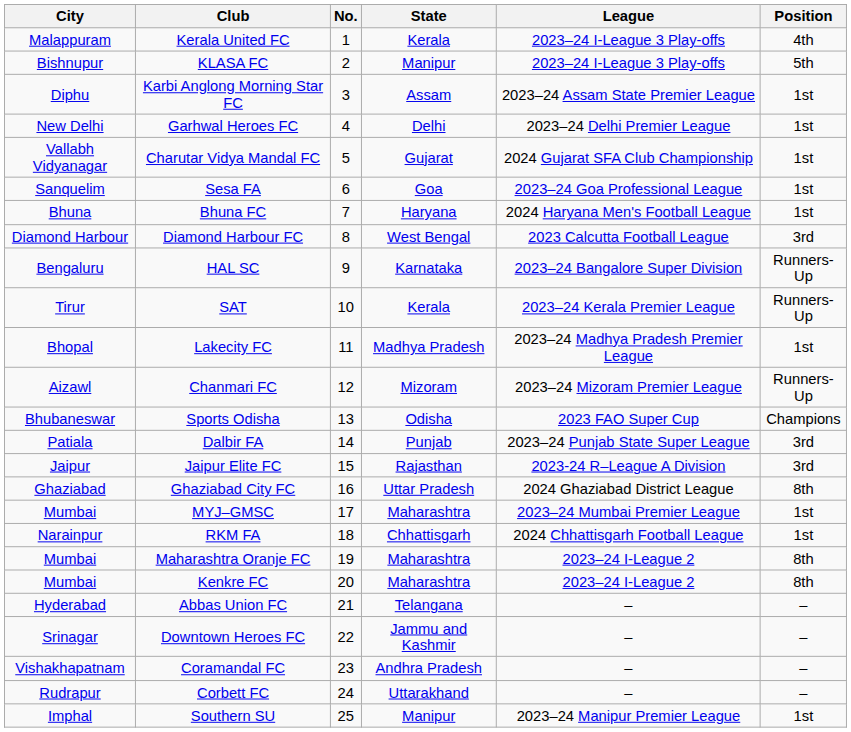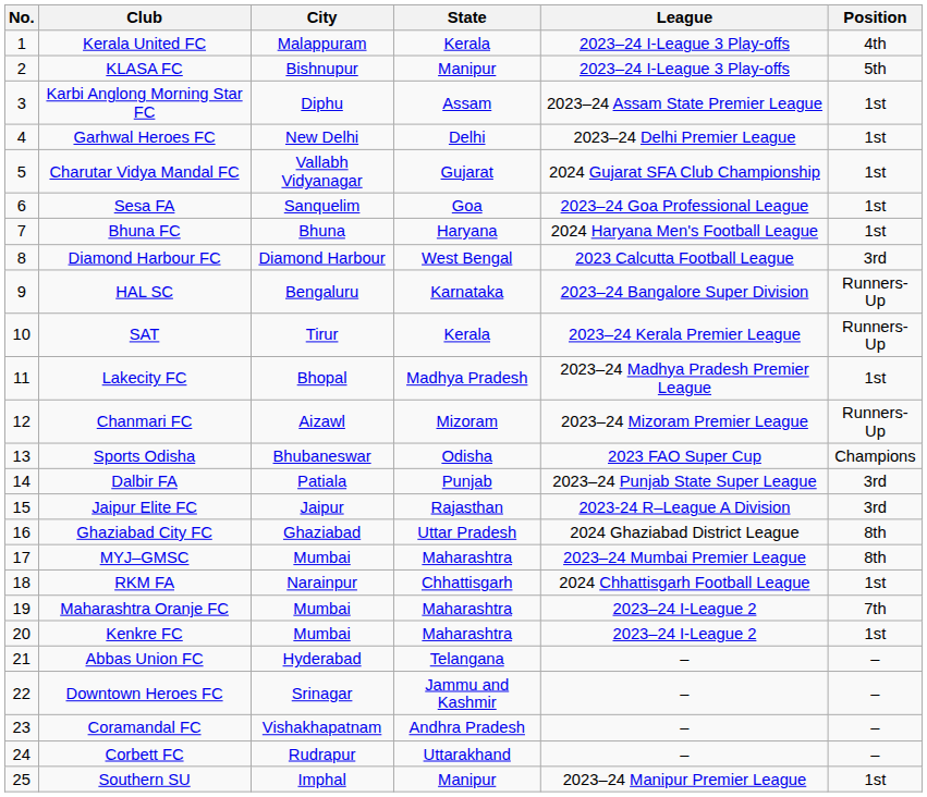columns swapped: No. <-> City
MYJ–GMSC | Position: 1st -> 8th
Maharashtra Oranje FC | Position: 8th -> 7th
Kenkre FC | Position: 8th -> 1st
